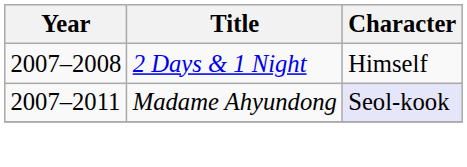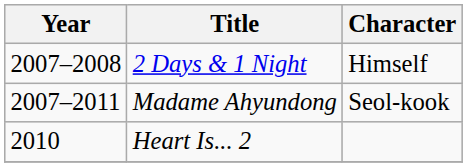Madame Ahyundong | Character: lavender background -> no background
+ row: 2010 | Heart Is... 2
